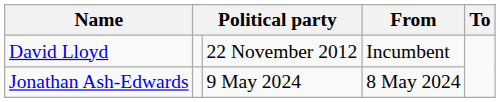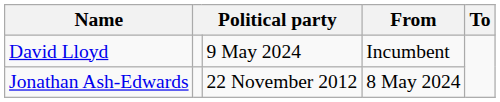David Lloyd | column 3: 22 November 2012 -> 9 May 2024
Jonathan Ash-Edwards | column 3: 9 May 2024 -> 22 November 2012
